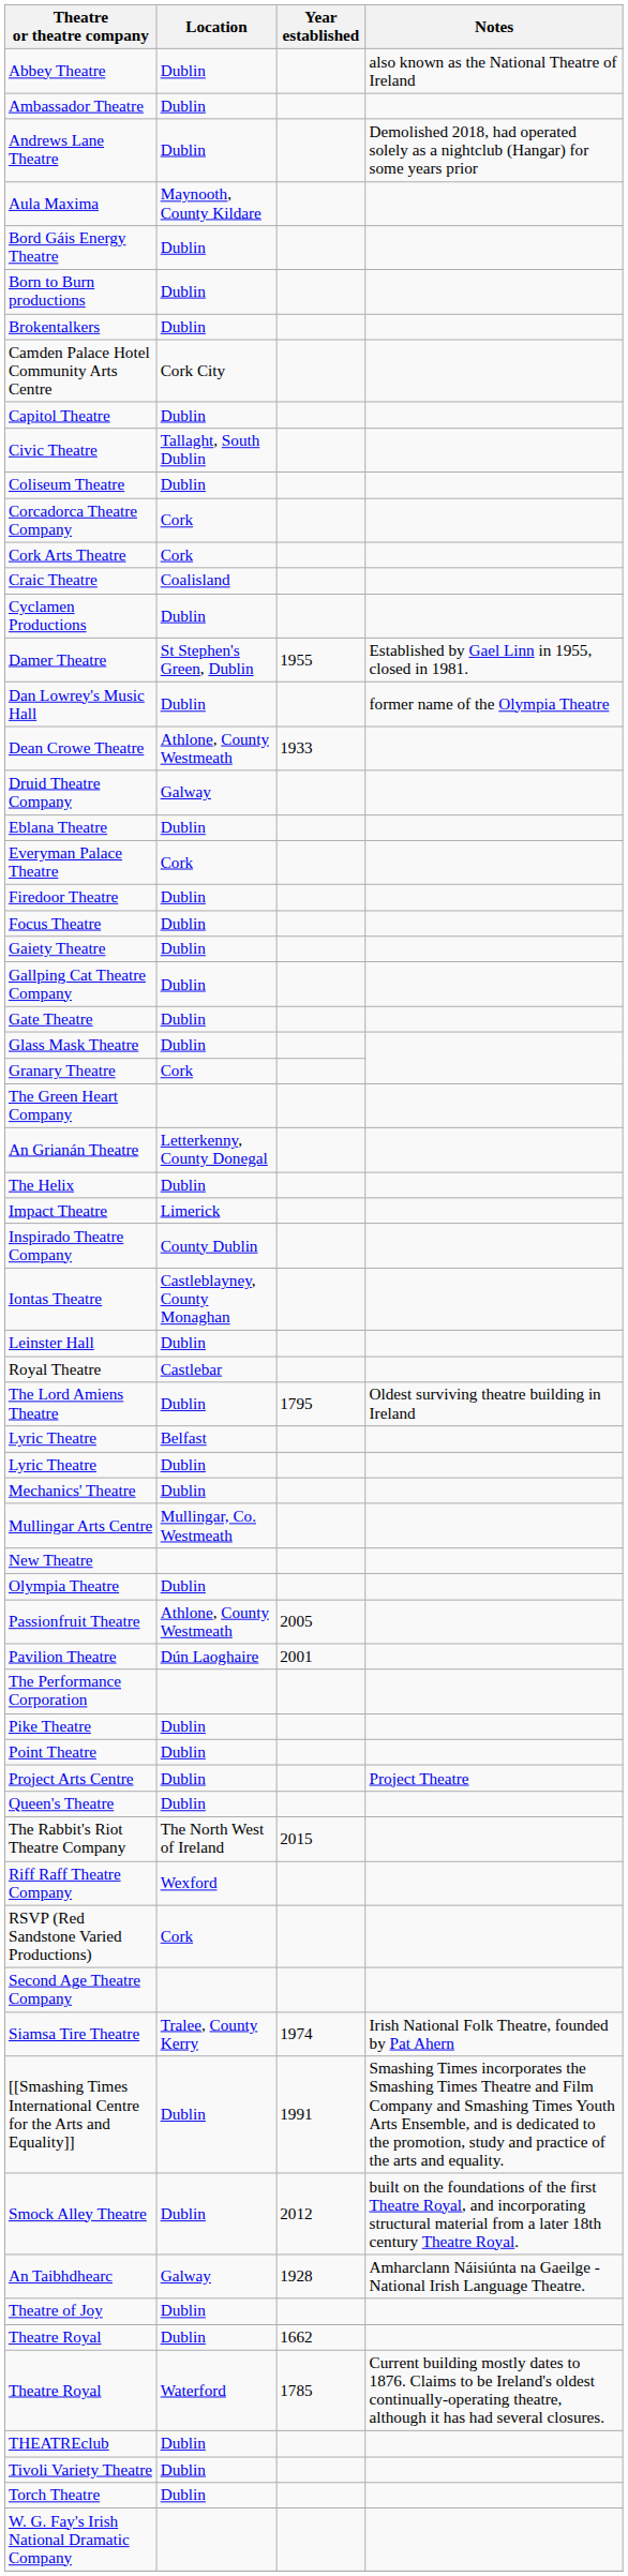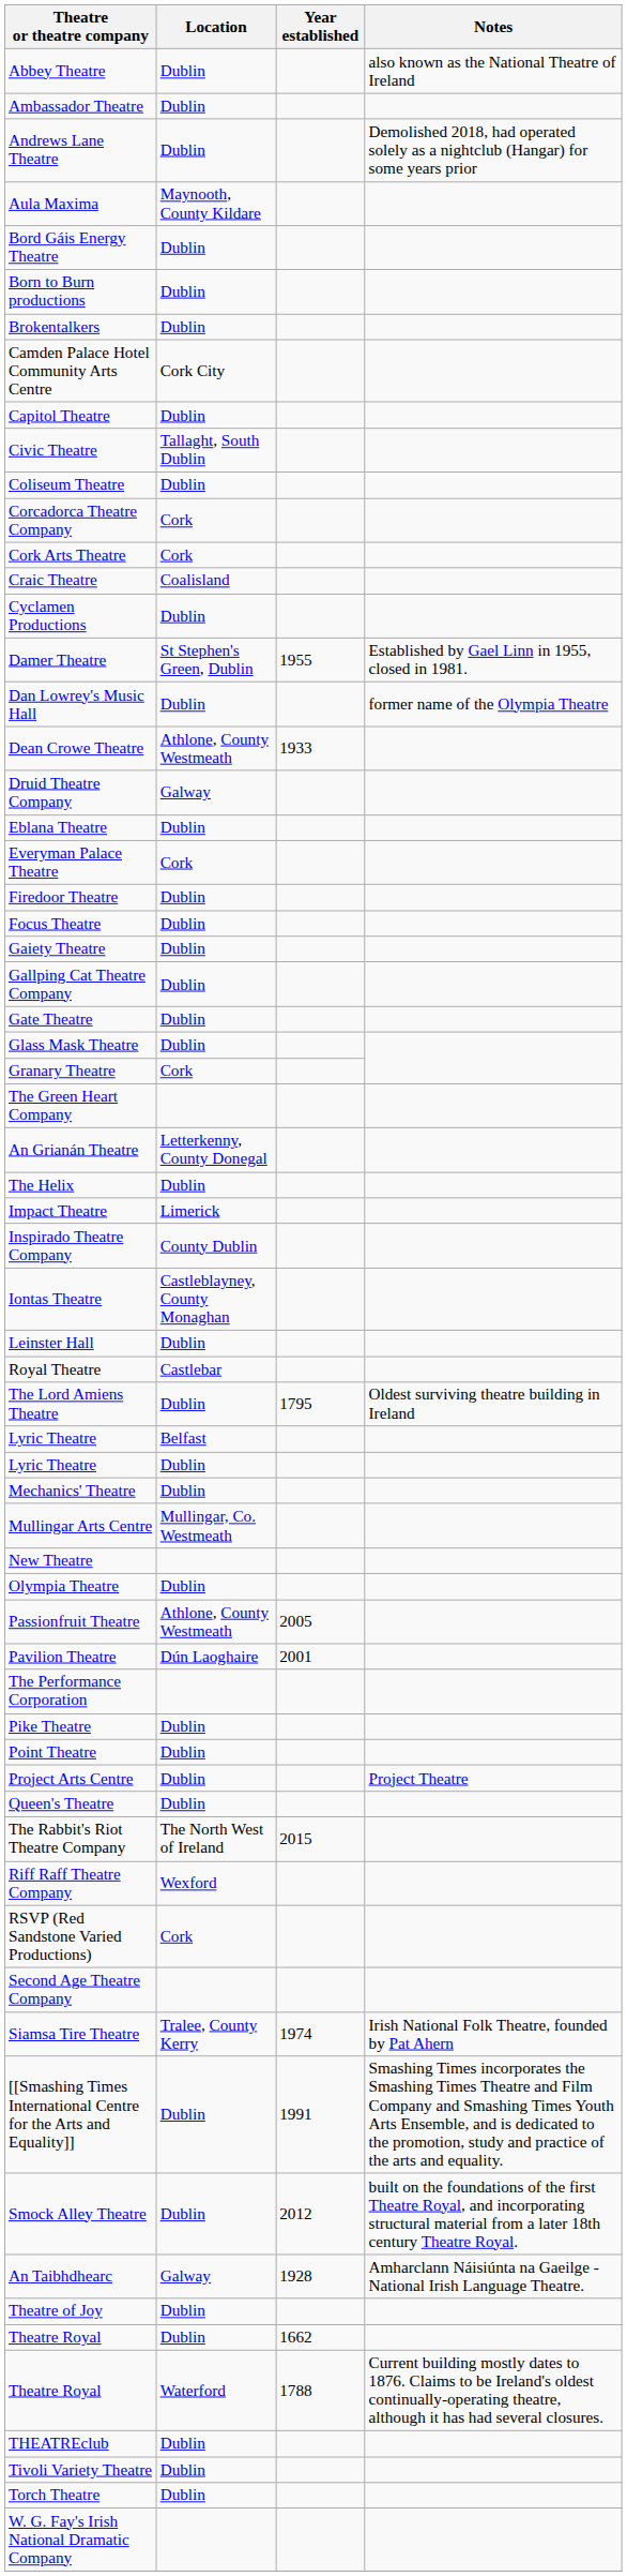Theatre Royal / Waterford | Year established: 1785 -> 1788
